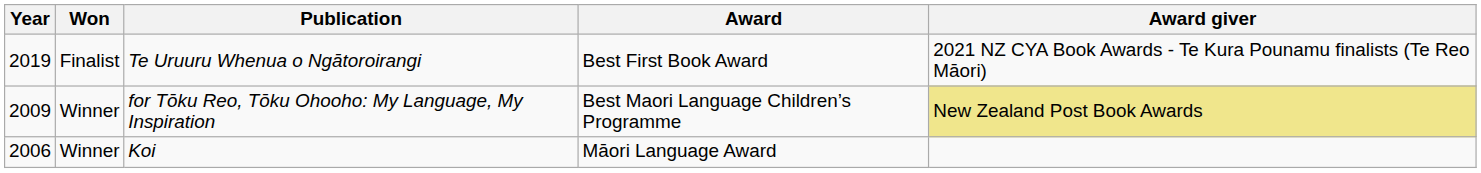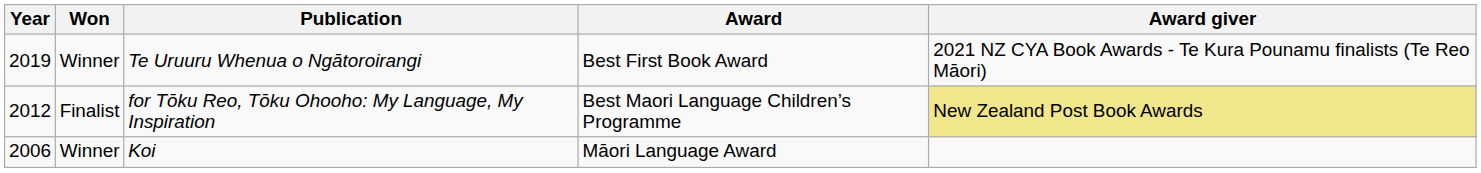Te Uruuru Whenua o Ngātoroirangi | Won: Finalist -> Winner
for Tōku Reo, Tōku Ohooho: My Language, My Inspiration | Year: 2009 -> 2012
for Tōku Reo, Tōku Ohooho: My Language, My Inspiration | Won: Winner -> Finalist
